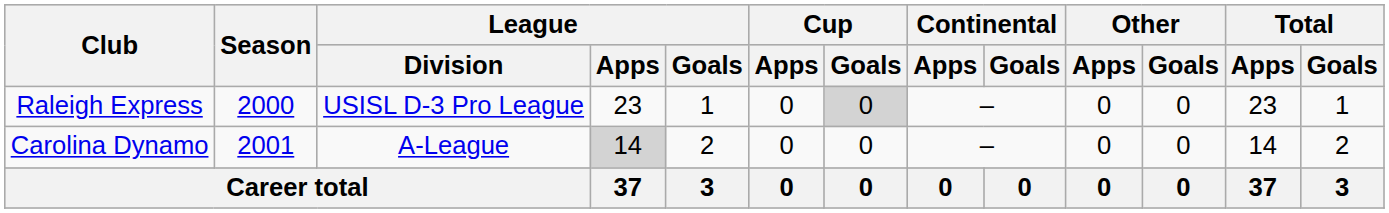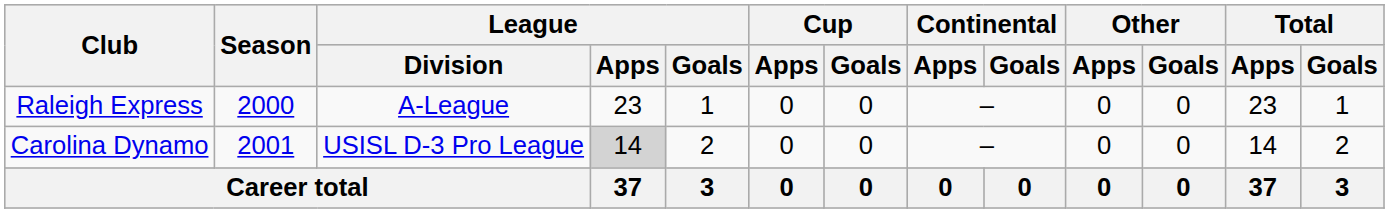Raleigh Express | League / Division: USISL D-3 Pro League -> A-League
Raleigh Express | Cup / Goals: lightgrey background -> no background
Carolina Dynamo | League / Division: A-League -> USISL D-3 Pro League
